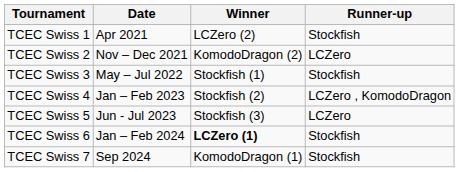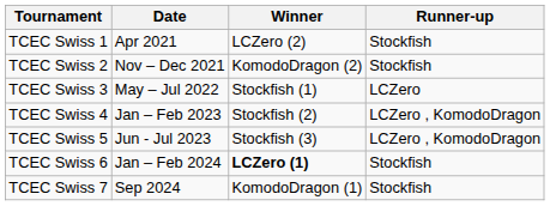TCEC Swiss 2 | Runner-up: LCZero -> Stockfish
TCEC Swiss 3 | Runner-up: Stockfish -> LCZero
TCEC Swiss 5 | Runner-up: LCZero -> LCZero , KomodoDragon
